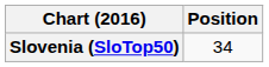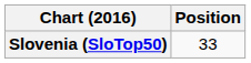Slovenia (SloTop50) | Position: 34 -> 33
